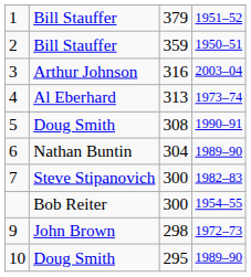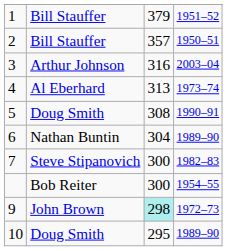2 | column 3: 359 -> 357
9 | column 3: no background -> paleturquoise background
